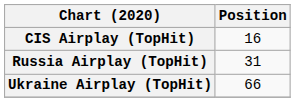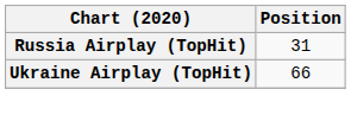- row: CIS Airplay (TopHit) | 16
